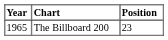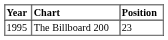The Billboard 200 | Year: 1965 -> 1995
